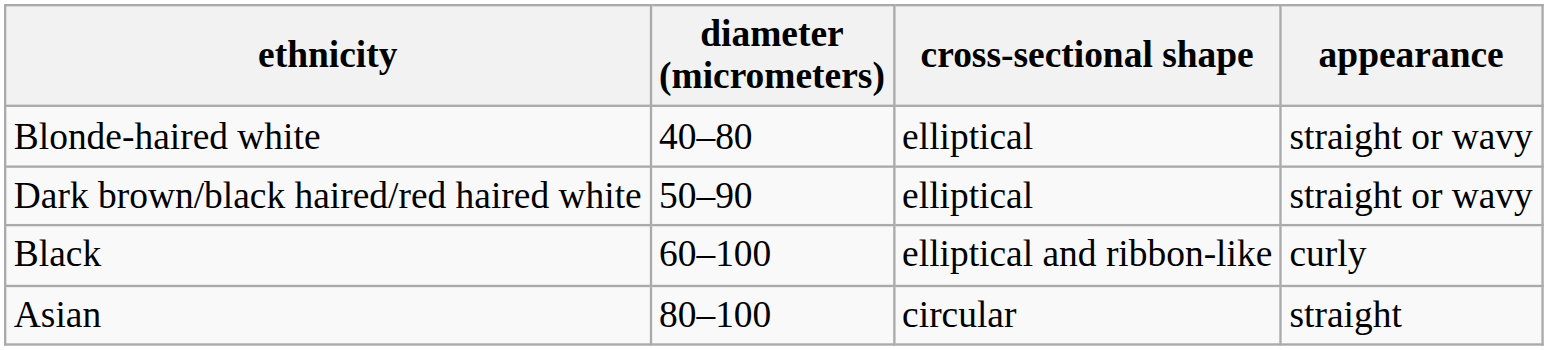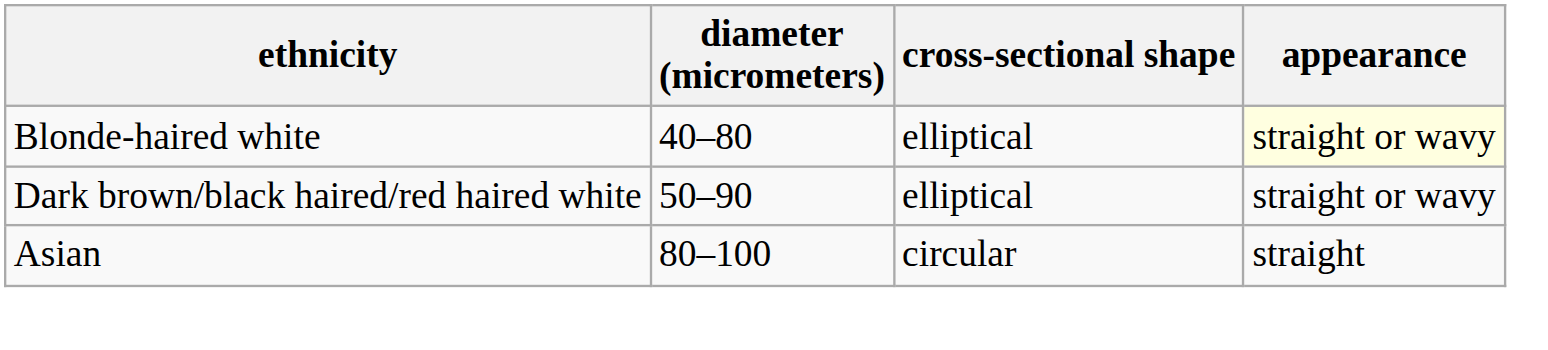Blonde-haired white | appearance: no background -> lightyellow background
- row: Black | 60–100 | elliptical and ribbon-like | curly
